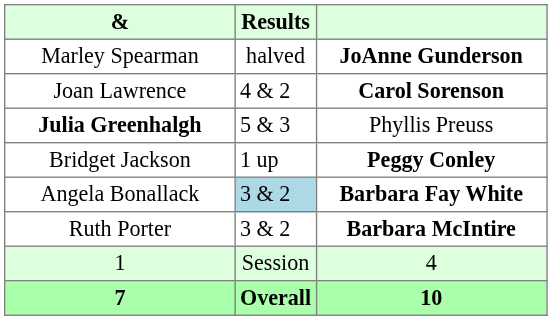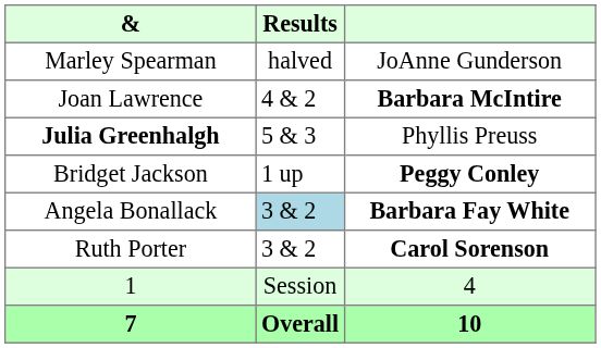Marley Spearman | column 3: bold -> normal
Joan Lawrence | column 3: Carol Sorenson -> Barbara McIntire
Ruth Porter | column 3: Barbara McIntire -> Carol Sorenson
